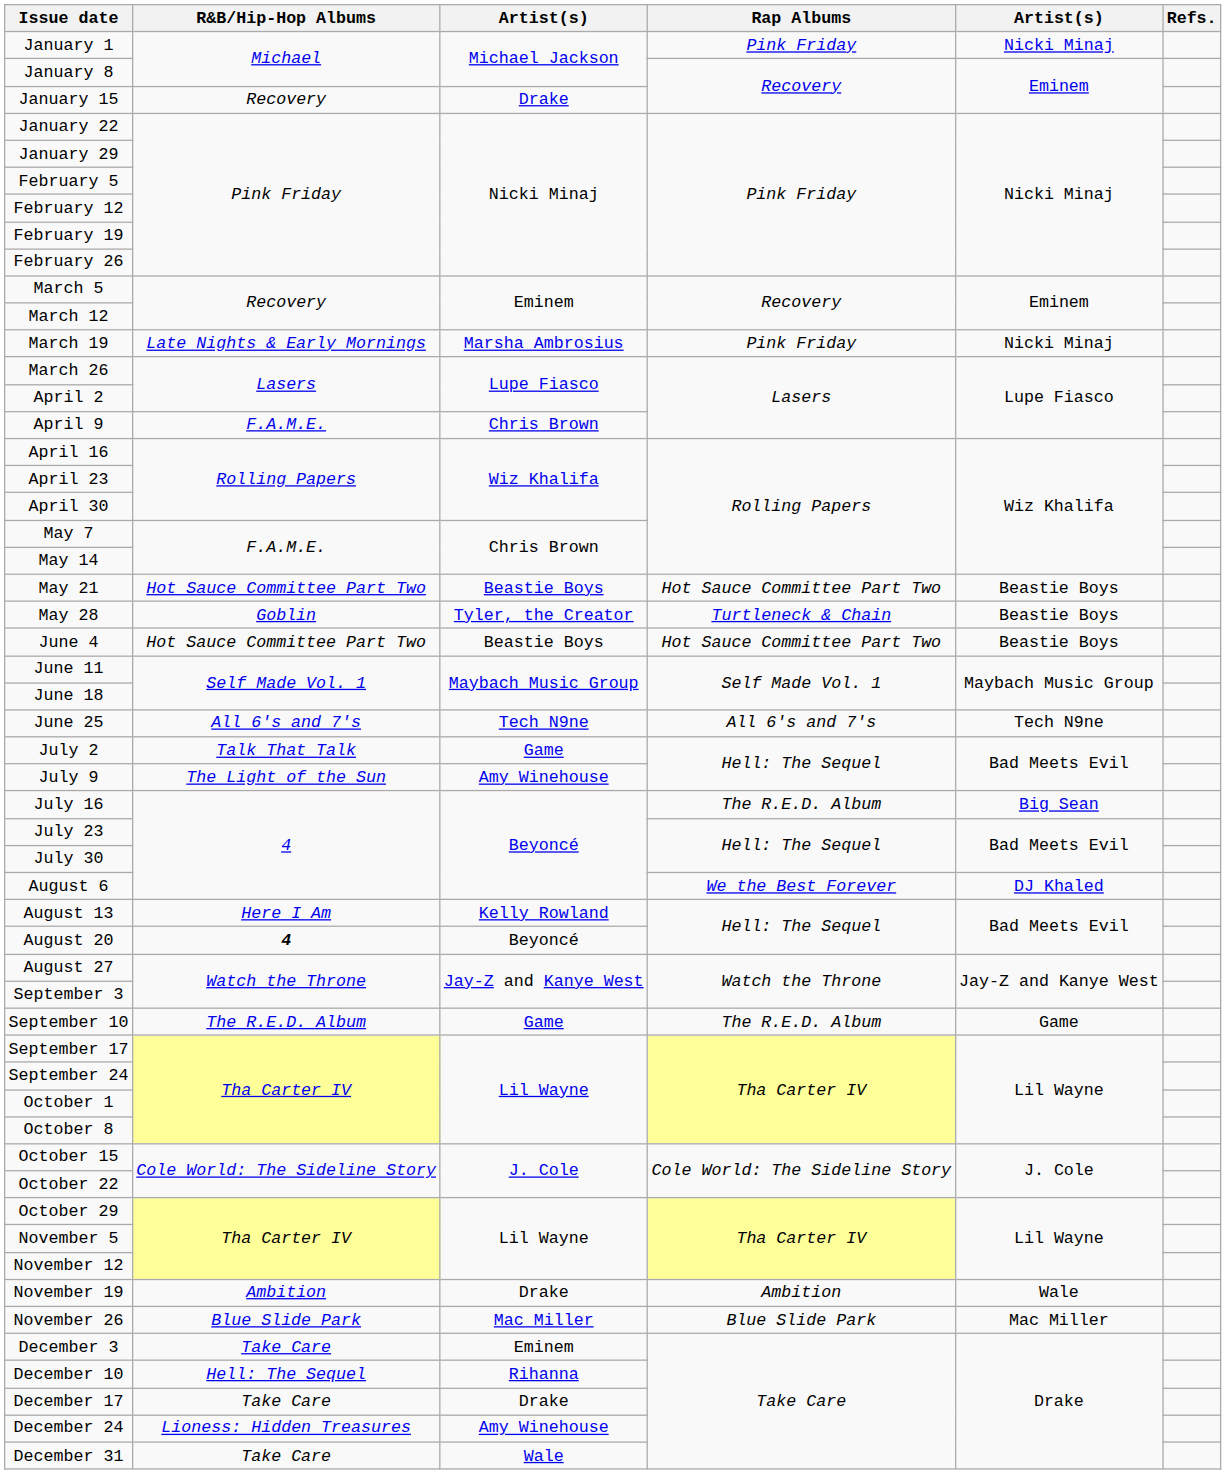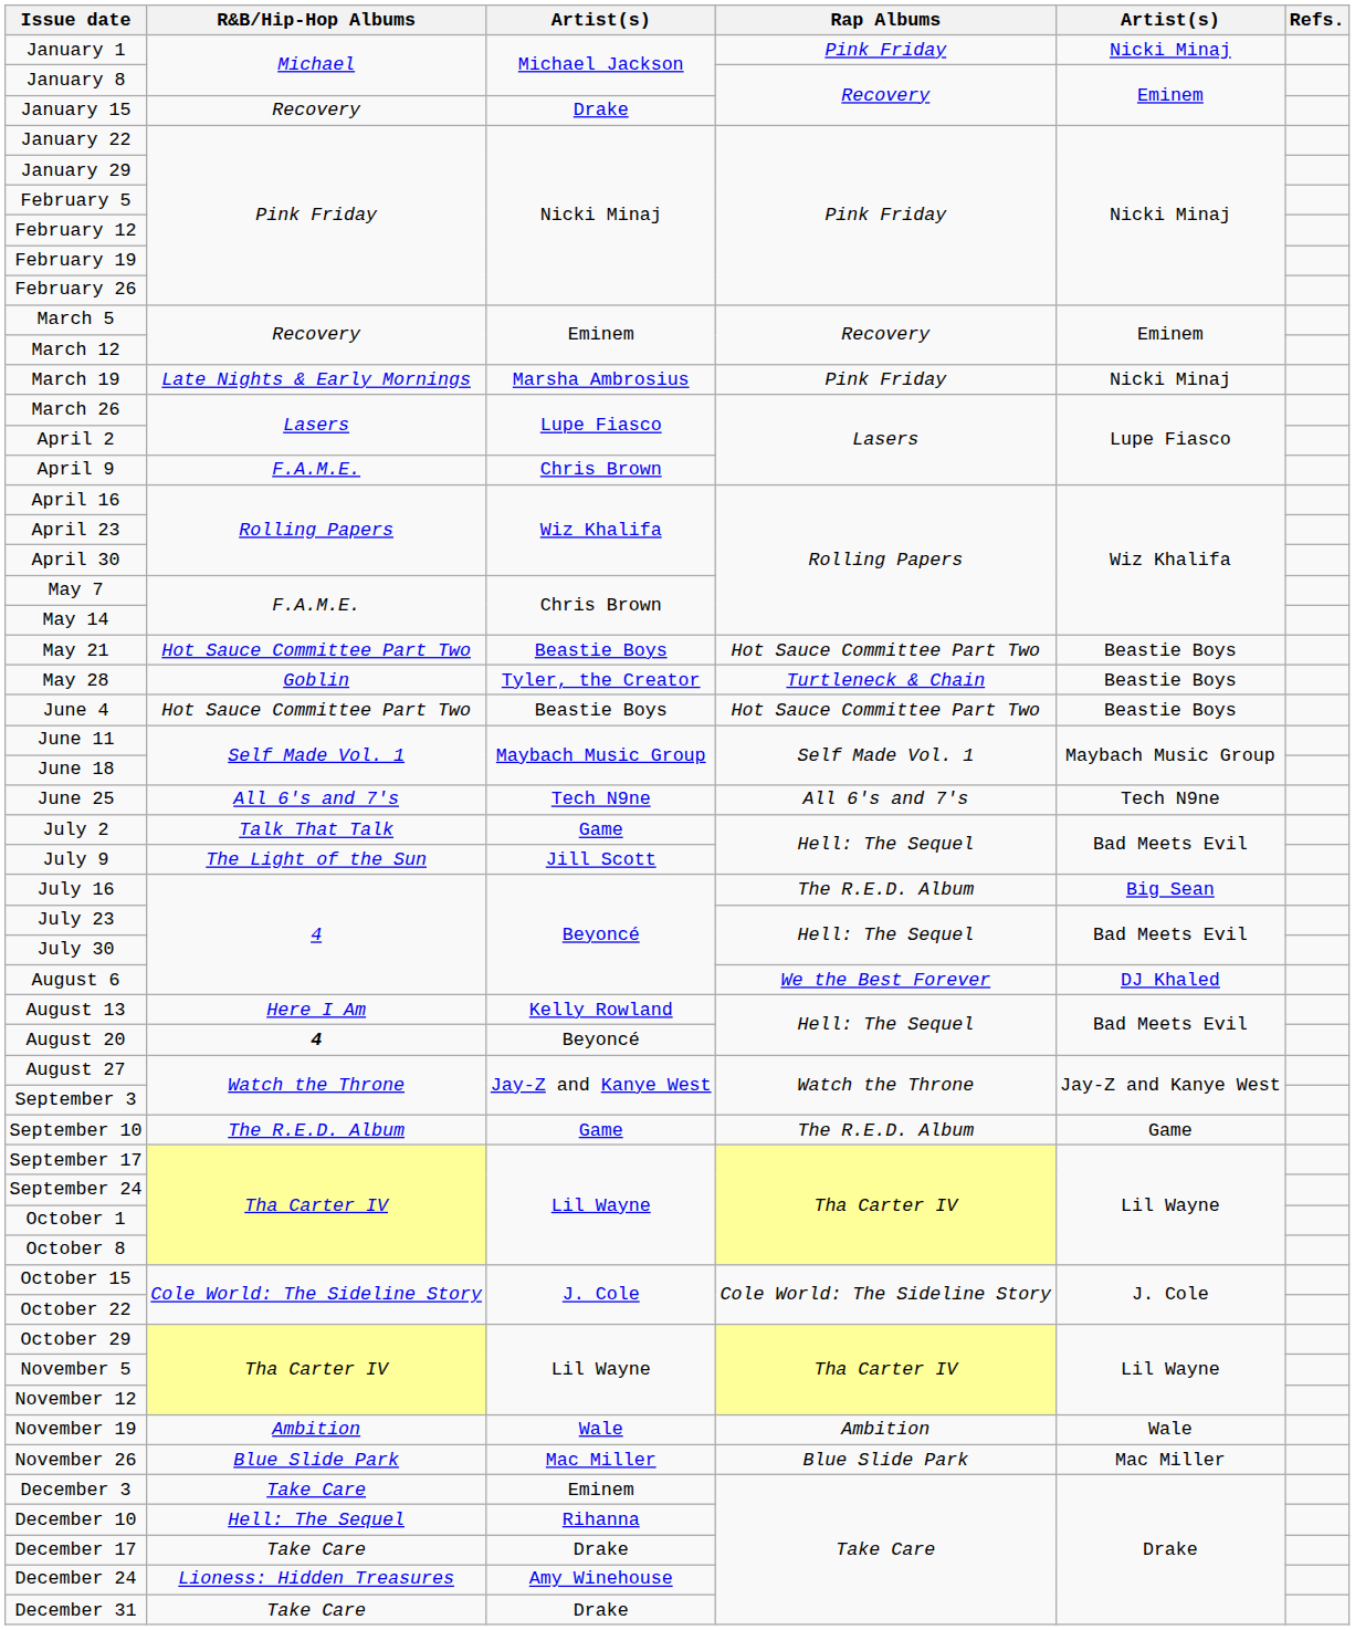July 9 | column 3: Amy Winehouse -> Jill Scott
November 19 | column 3: Drake -> Wale
December 31 | column 3: Wale -> Drake
